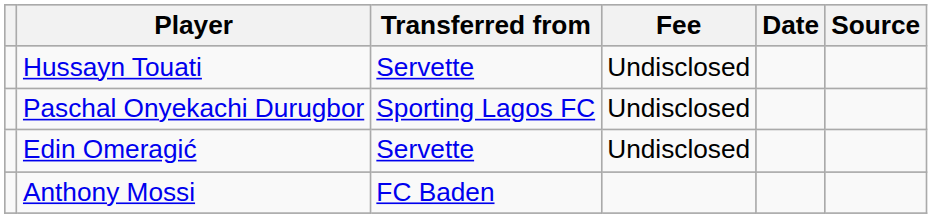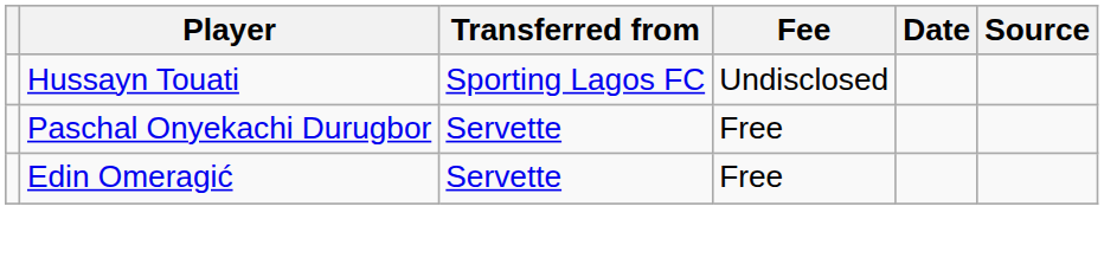Hussayn Touati | Transferred from: Servette -> Sporting Lagos FC
Paschal Onyekachi Durugbor | Transferred from: Sporting Lagos FC -> Servette
Paschal Onyekachi Durugbor | Fee: Undisclosed -> Free
Edin Omeragić | Fee: Undisclosed -> Free
- row: Anthony Mossi | FC Baden
